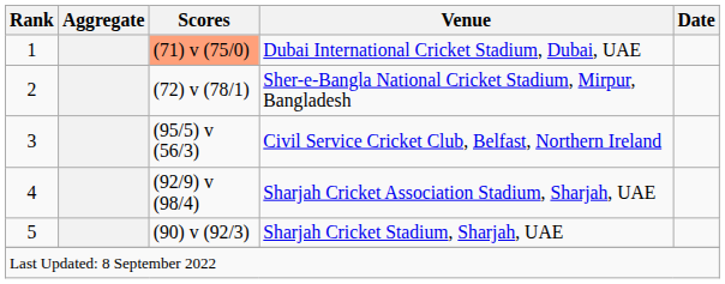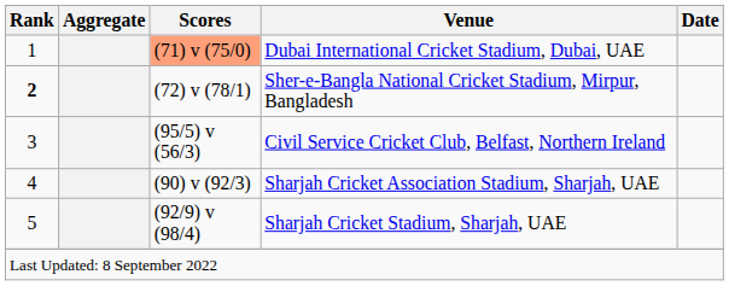Sher-e-Bangla National Cricket Stadium, Mirpur, Bangladesh | Rank: normal -> bold
Sharjah Cricket Association Stadium, Sharjah, UAE | Scores: (92/9) v (98/4) -> (90) v (92/3)
Sharjah Cricket Stadium, Sharjah, UAE | Scores: (90) v (92/3) -> (92/9) v (98/4)
